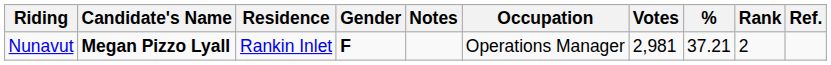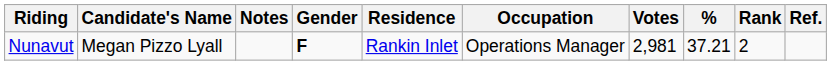columns swapped: Notes <-> Residence
Nunavut | Candidate's Name: bold -> normal
